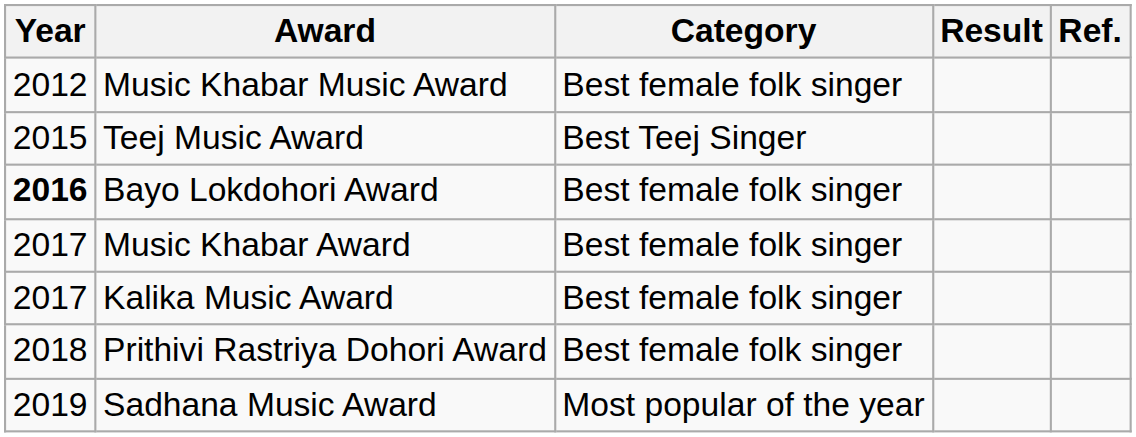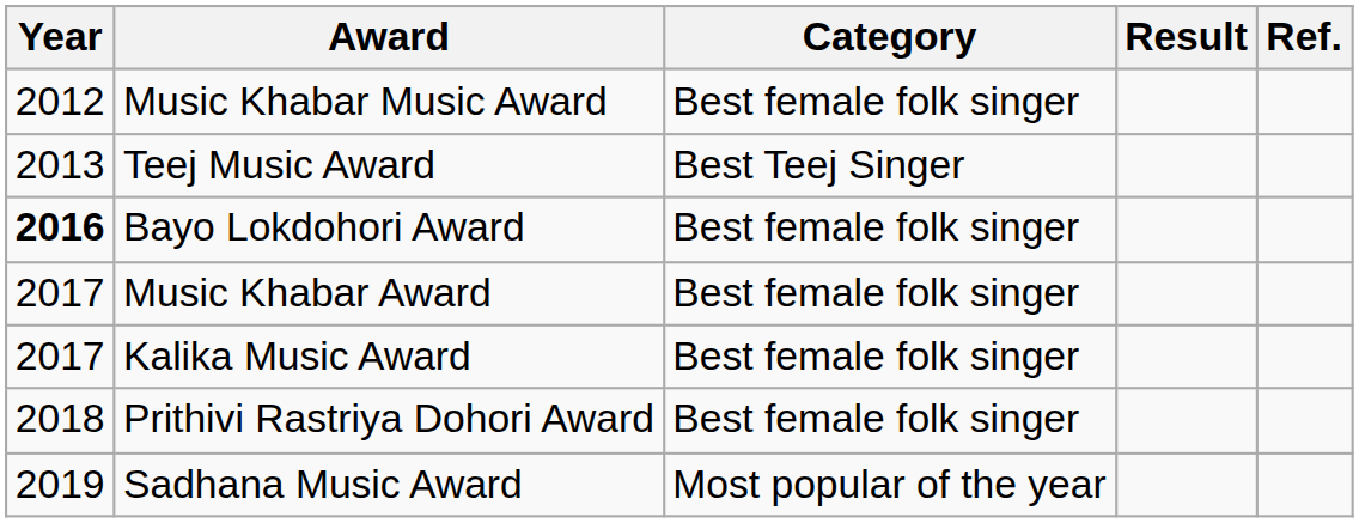Teej Music Award | Year: 2015 -> 2013
